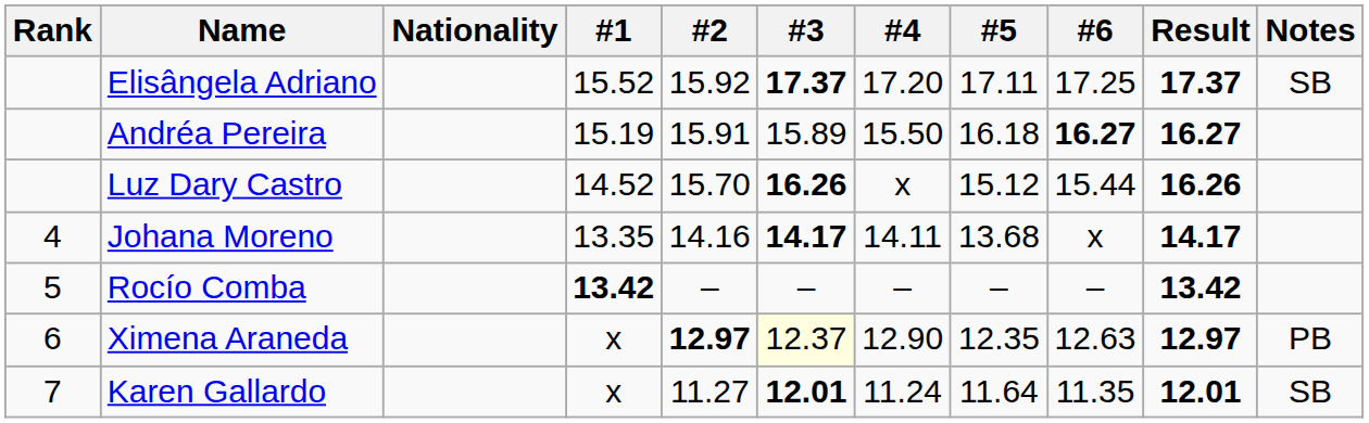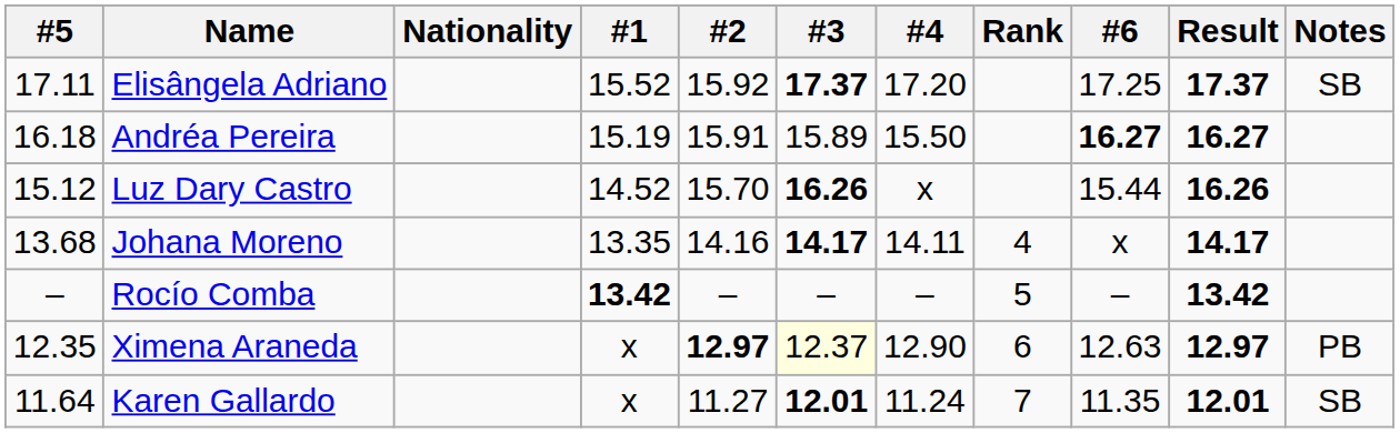columns swapped: Rank <-> #5
